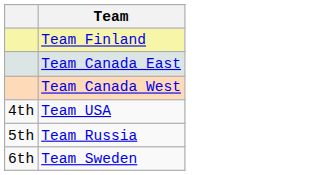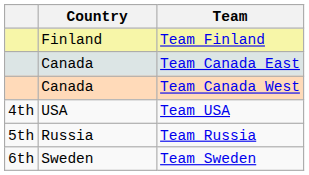+ column: Country | Finland | Canada | Canada | USA | Russia | Sweden
